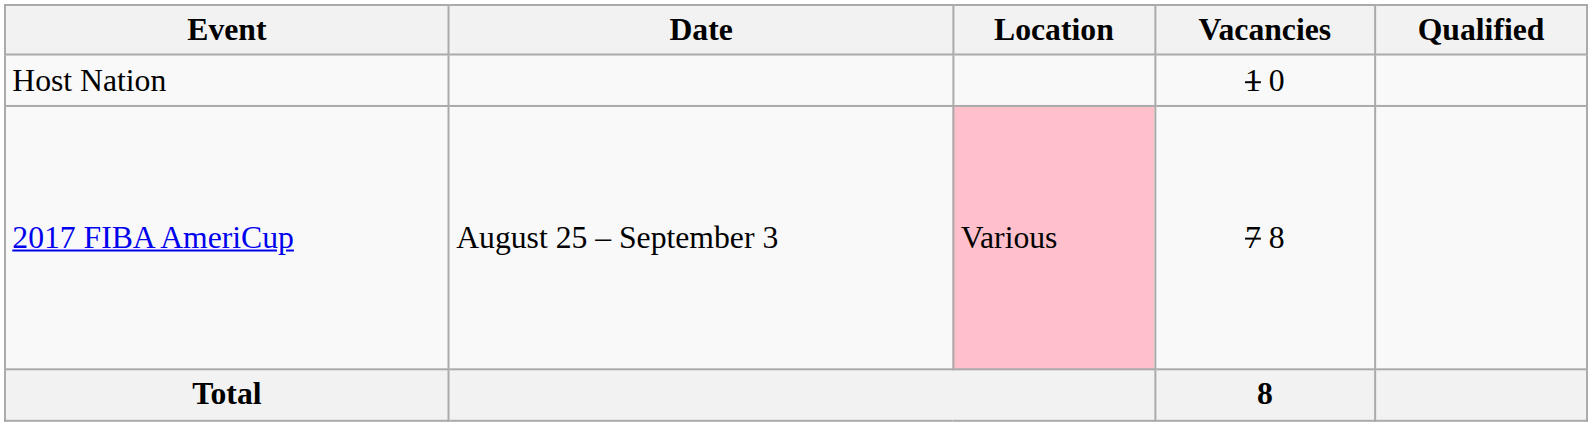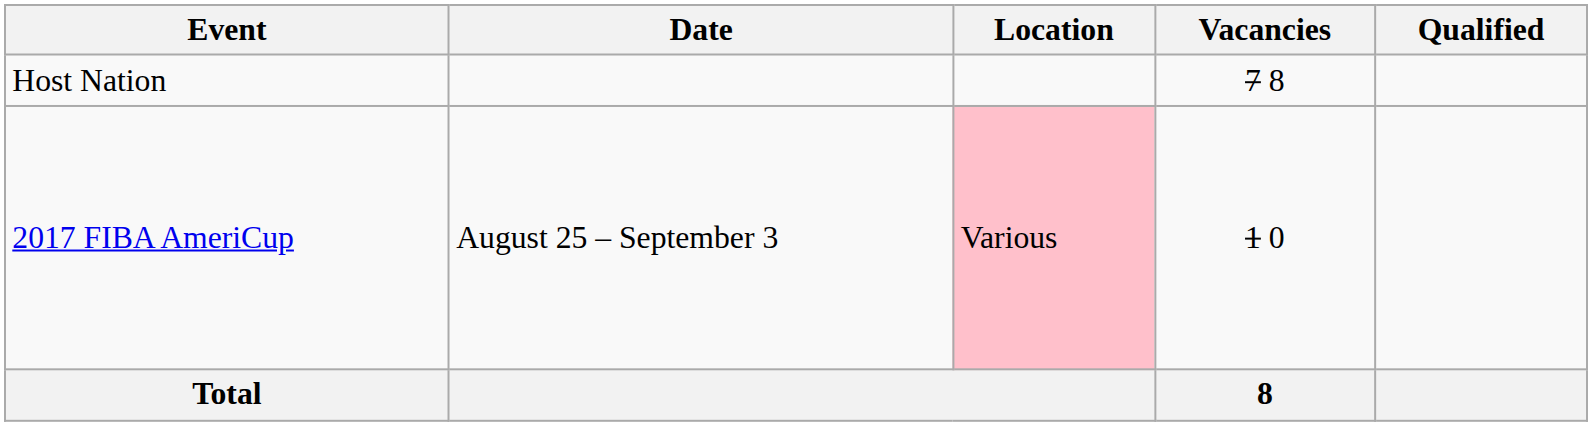Host Nation | Vacancies: 1 0 -> 7 8
2017 FIBA AmeriCup | Vacancies: 7 8 -> 1 0
